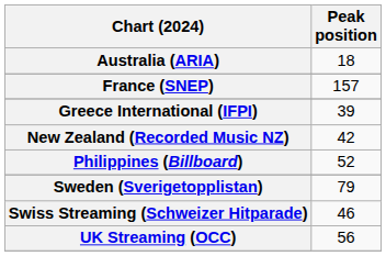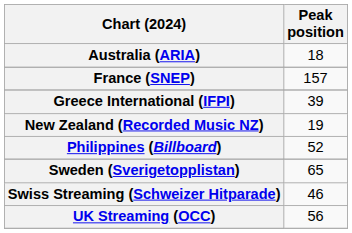New Zealand (Recorded Music NZ) | Peak position: 42 -> 19
Sweden (Sverigetopplistan) | Peak position: 79 -> 65
